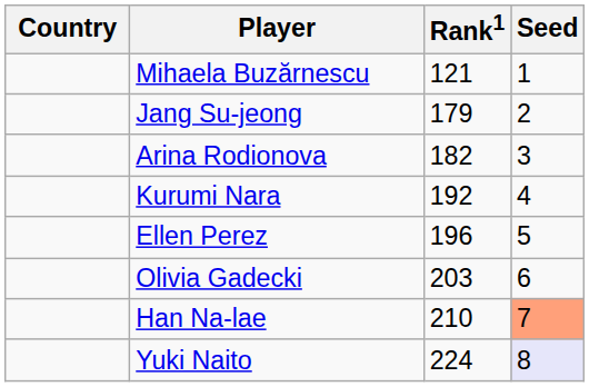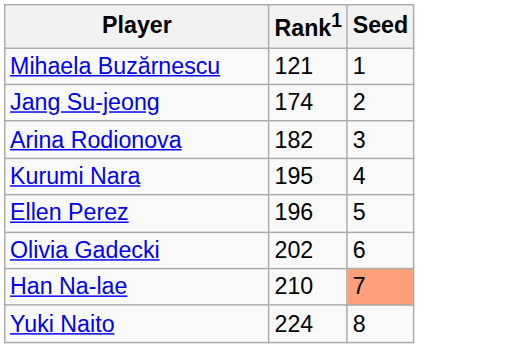- column: Country
Jang Su-jeong | Rank1: 179 -> 174
Kurumi Nara | Rank1: 192 -> 195
Olivia Gadecki | Rank1: 203 -> 202
Yuki Naito | Seed: lavender background -> no background
